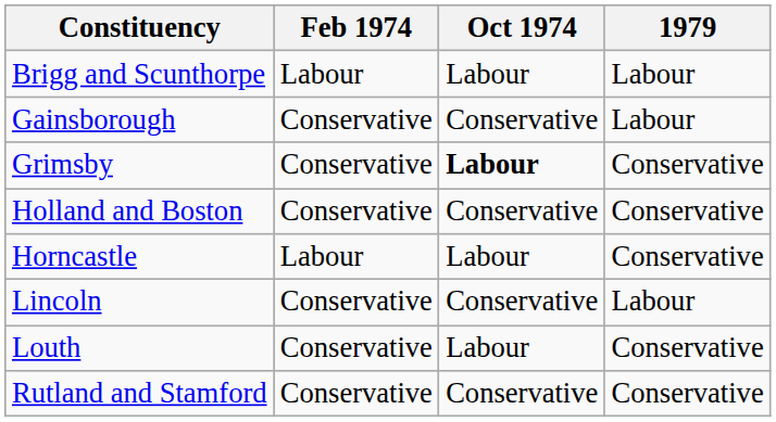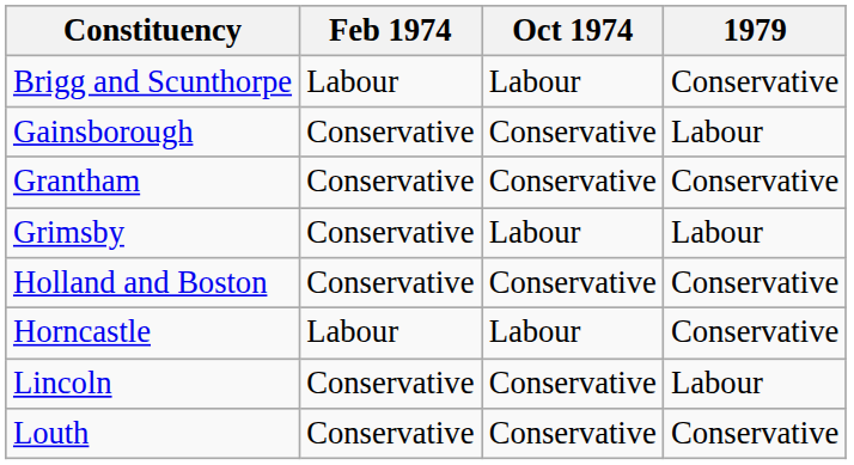Brigg and Scunthorpe | 1979: Labour -> Conservative
+ row: Grantham | Conservative | Conservative | Conservative
Grimsby | Oct 1974: bold -> normal
Grimsby | 1979: Conservative -> Labour
Louth | Oct 1974: Labour -> Conservative
- row: Rutland and Stamford | Conservative | Conservative | Conservative
